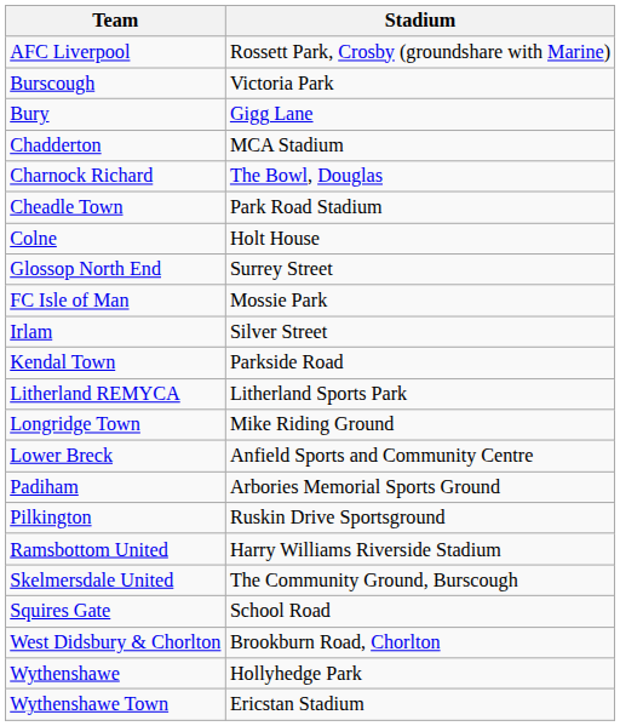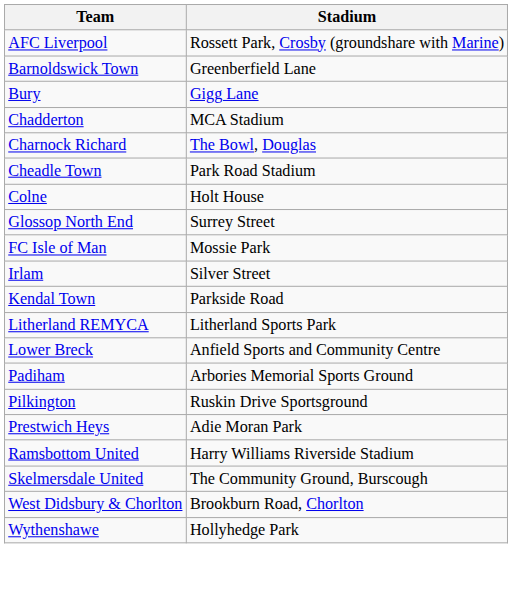+ row: Barnoldswick Town | Greenberfield Lane
- row: Burscough | Victoria Park
- row: Longridge Town | Mike Riding Ground
+ row: Prestwich Heys | Adie Moran Park
- row: Squires Gate | School Road
- row: Wythenshawe Town | Ericstan Stadium
